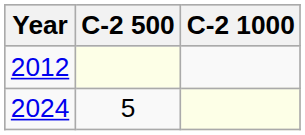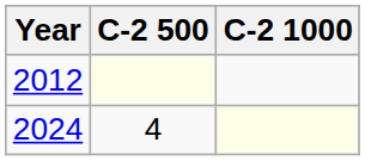2024 | C-2 500: 5 -> 4
